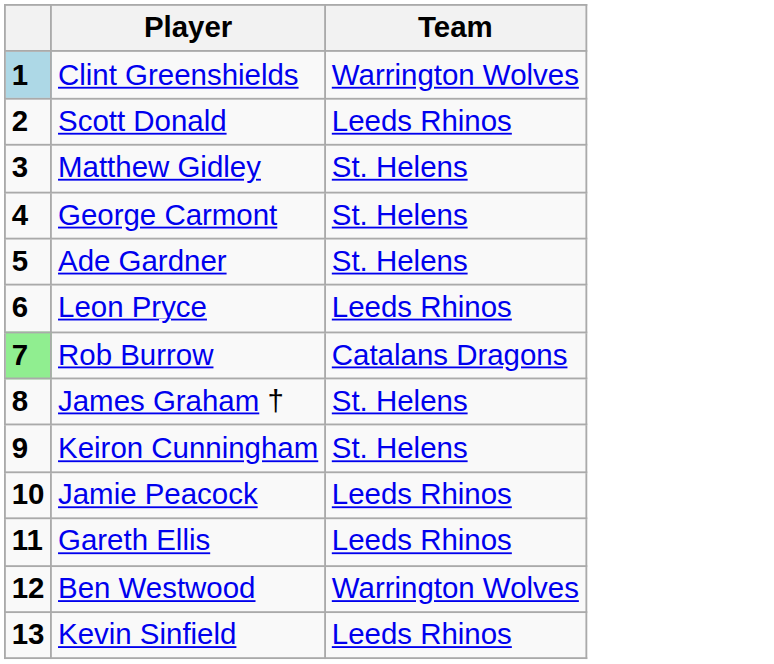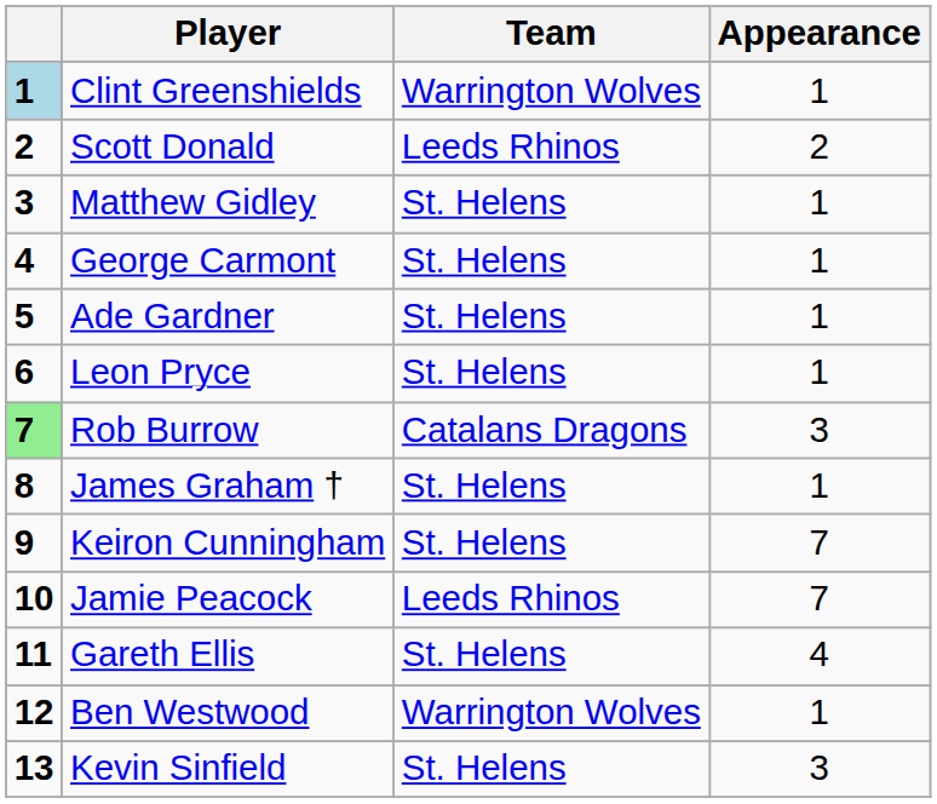+ column: Appearance | 1 | 2 | 1 | 1 | 1 | 1 | 3 | 1 | 7 | 7 | 4 | 1 | 3
Leon Pryce | Team: Leeds Rhinos -> St. Helens
Gareth Ellis | Team: Leeds Rhinos -> St. Helens
Kevin Sinfield | Team: Leeds Rhinos -> St. Helens
